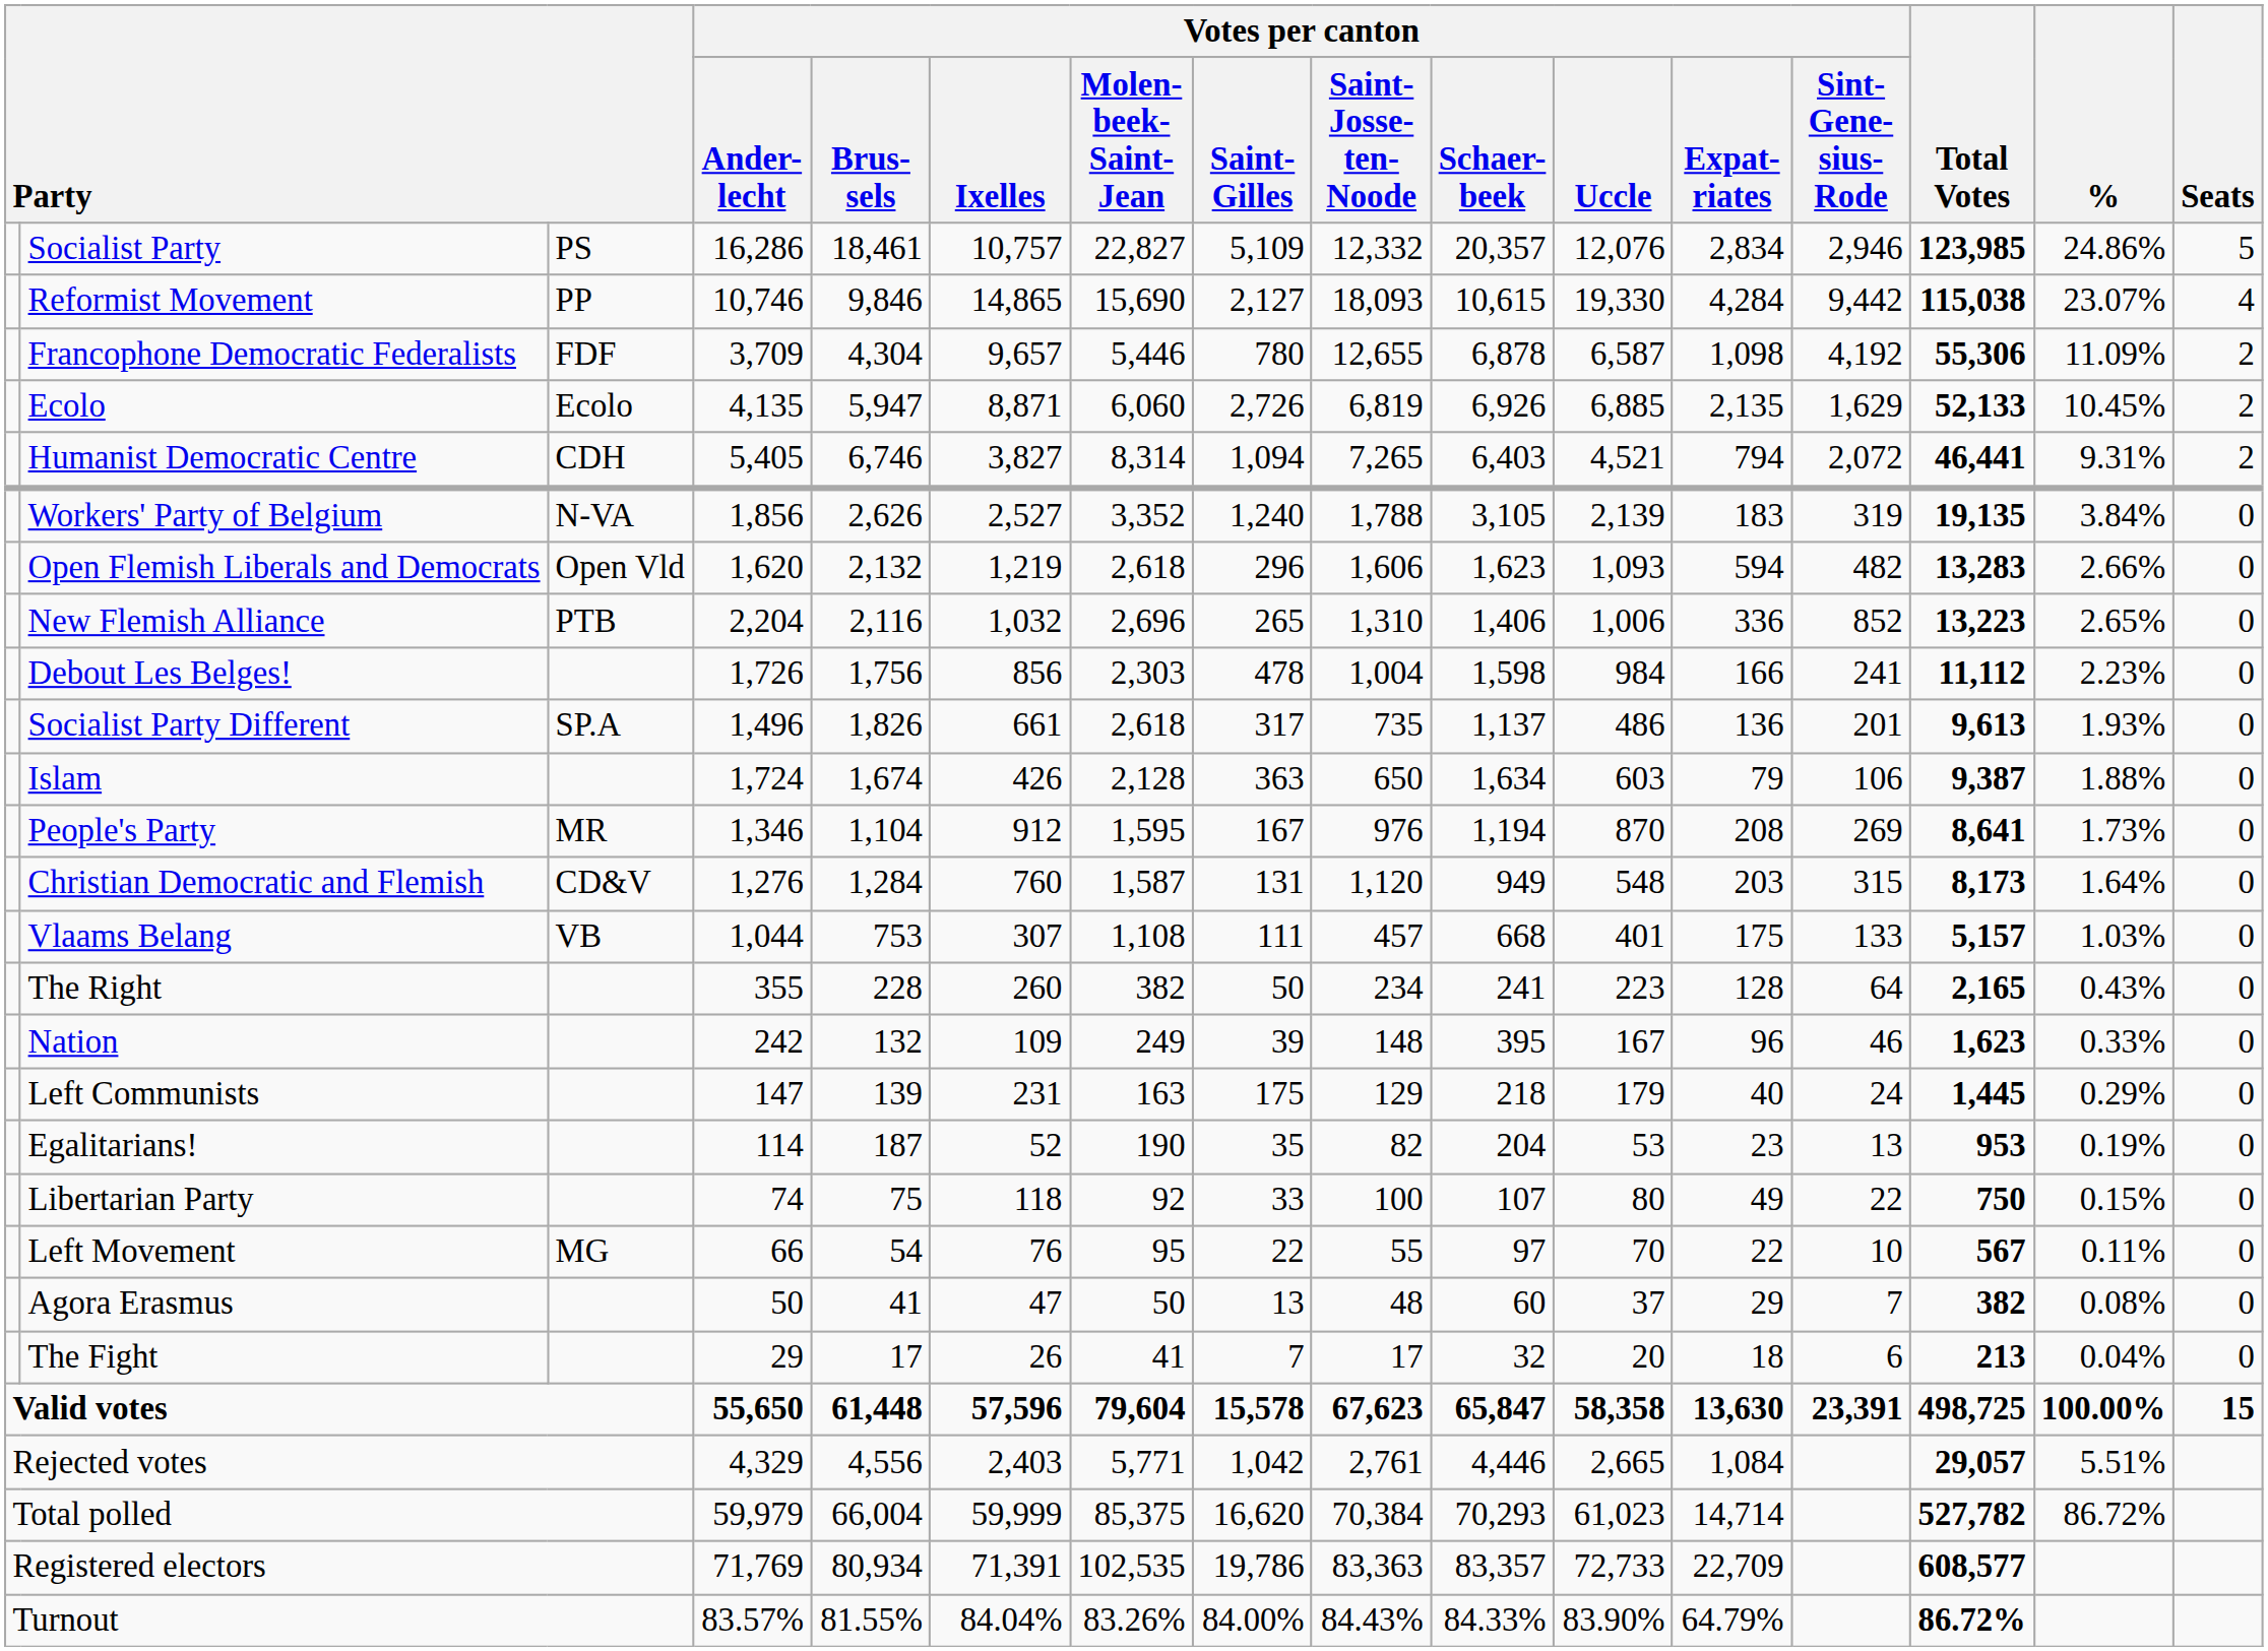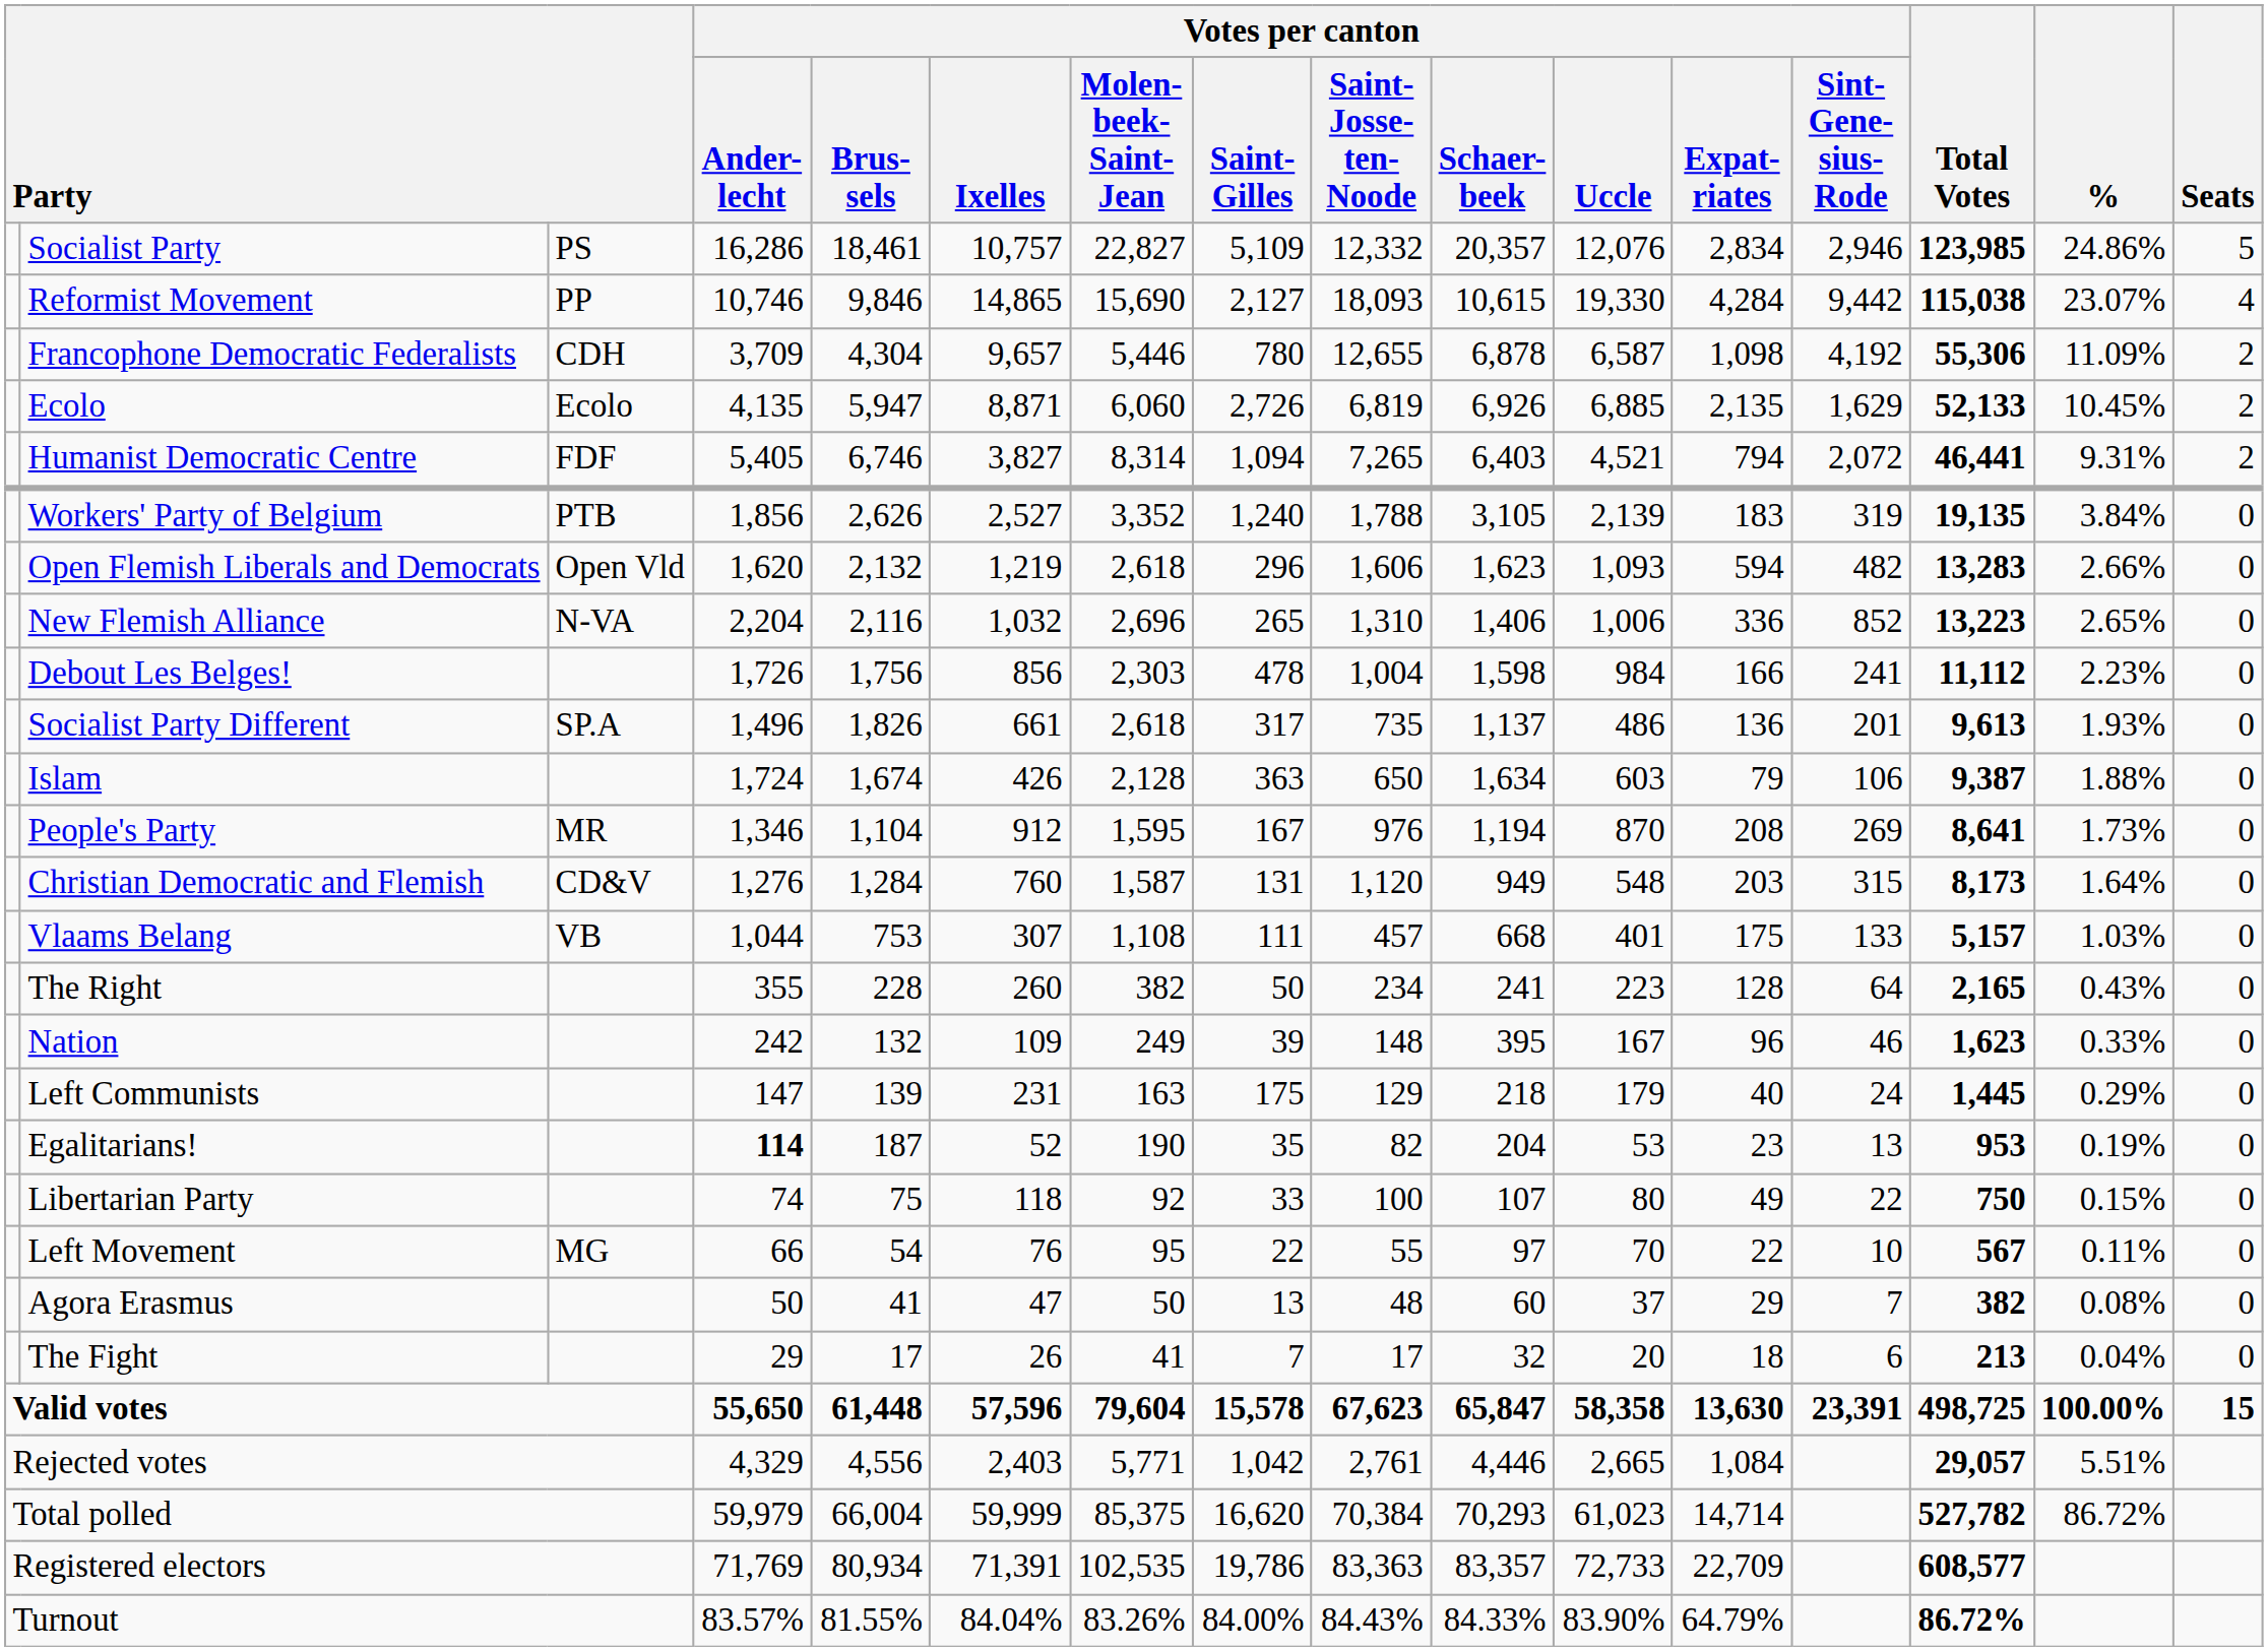Francophone Democratic Federalists | column 3: FDF -> CDH
Humanist Democratic Centre | column 3: CDH -> FDF
Workers' Party of Belgium | column 3: N-VA -> PTB
New Flemish Alliance | column 3: PTB -> N-VA
Egalitarians! | Votes per canton / Ander- lecht: normal -> bold
